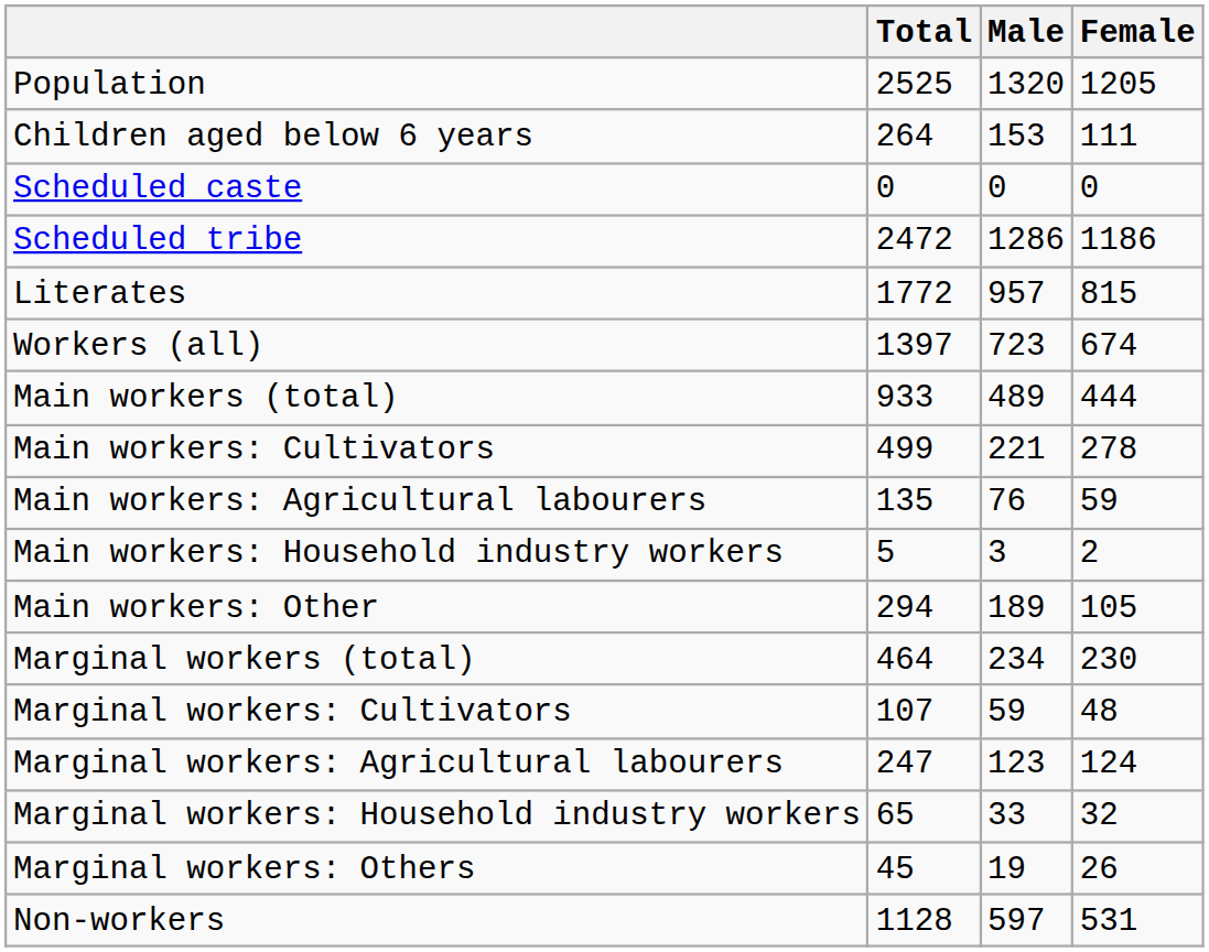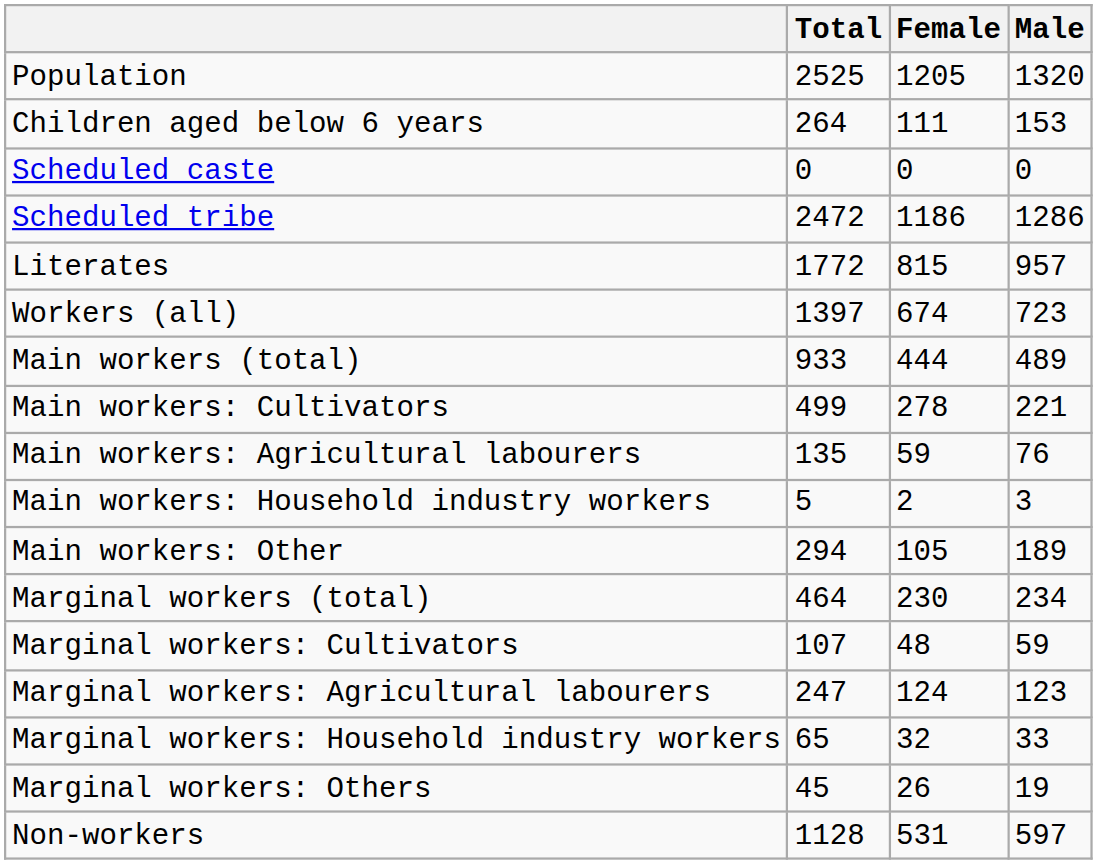columns swapped: Male <-> Female
